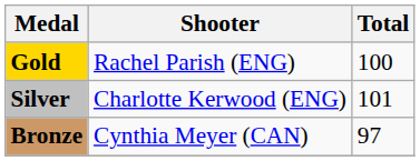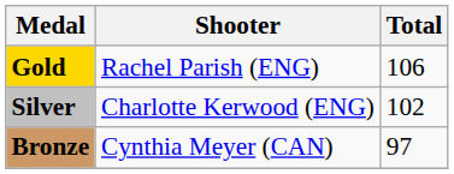Gold | Total: 100 -> 106
Silver | Total: 101 -> 102
